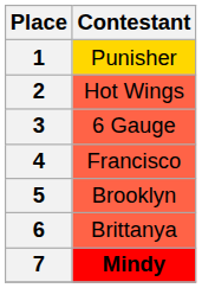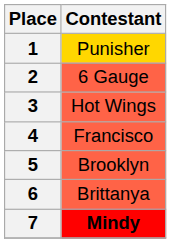2 | Contestant: Hot Wings -> 6 Gauge
3 | Contestant: 6 Gauge -> Hot Wings
